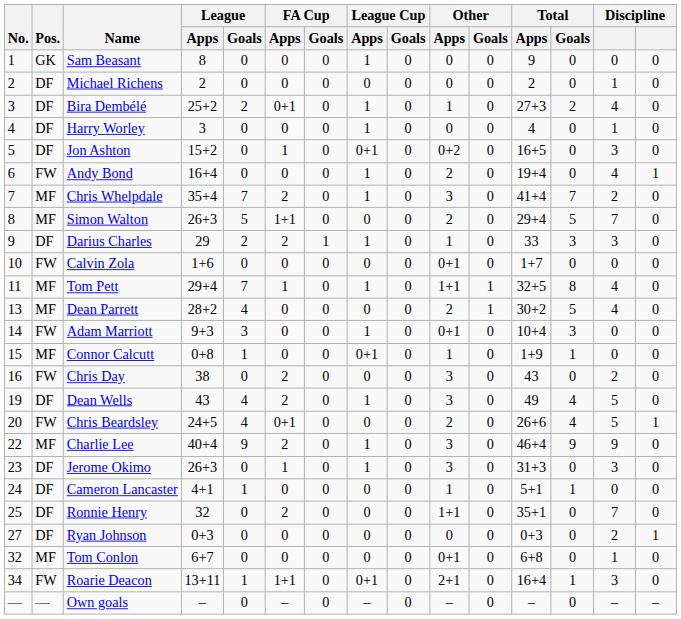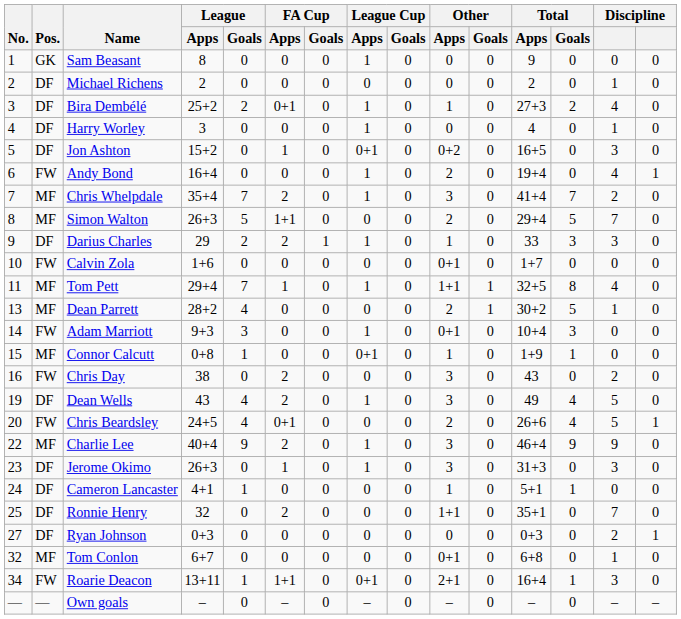Dean Parrett | column 14: 4 -> 1
